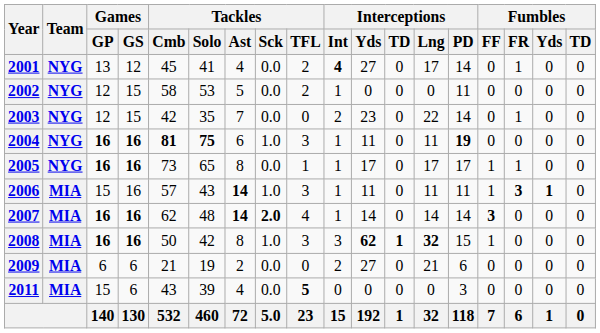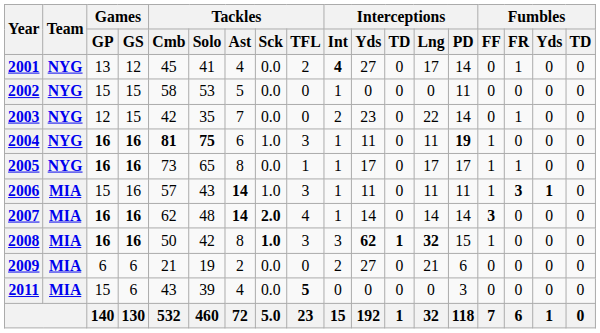2002 | Games / GP: 12 -> 15
2002 | Tackles / TFL: 2 -> 0
2004 | Fumbles / FF: 0 -> 1
2008 | Tackles / Sck: normal -> bold
